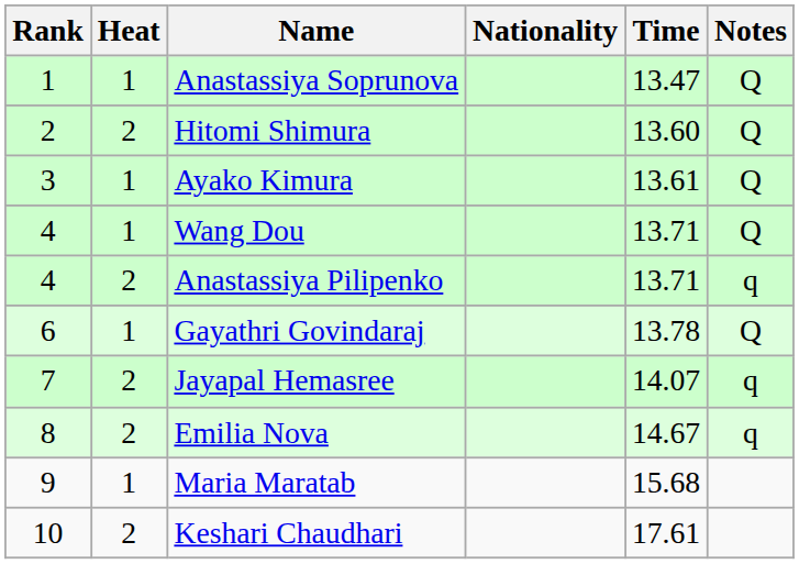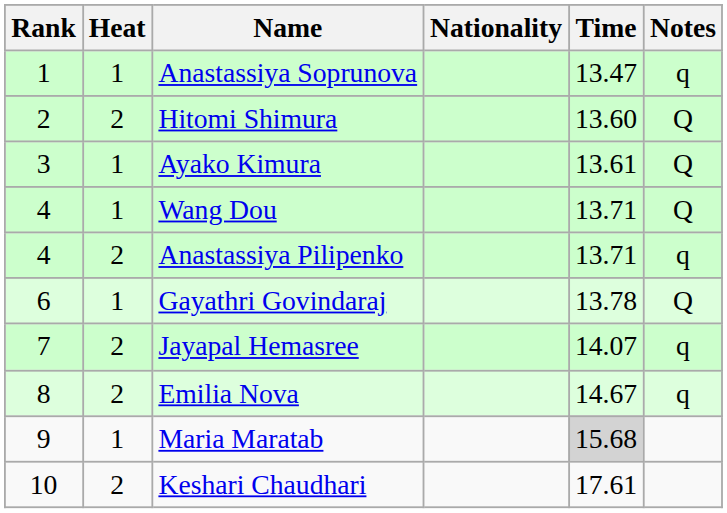Anastassiya Soprunova | Notes: Q -> q
Maria Maratab | Time: no background -> lightgrey background
